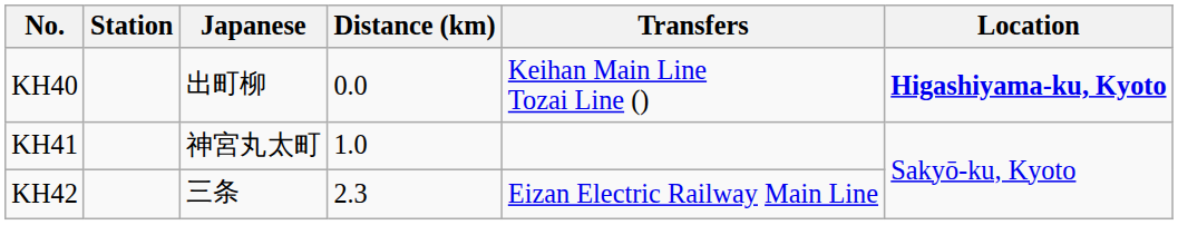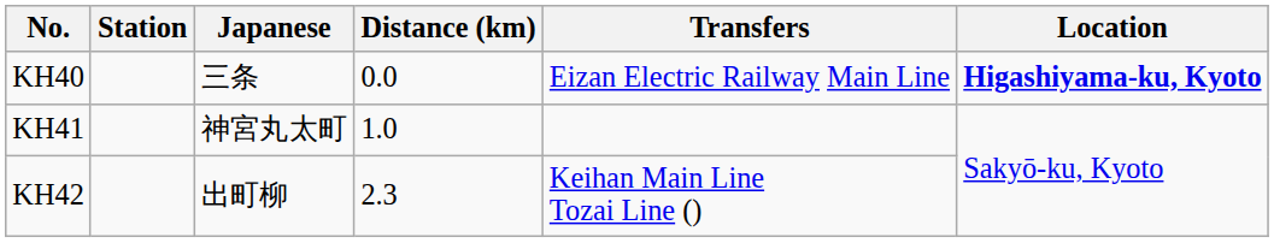KH40 | Japanese: 出町柳 -> 三条
KH40 | Transfers: Keihan Main Line Tozai Line () -> Eizan Electric Railway Main Line
KH42 | Japanese: 三条 -> 出町柳
KH42 | Transfers: Eizan Electric Railway Main Line -> Keihan Main Line Tozai Line ()
